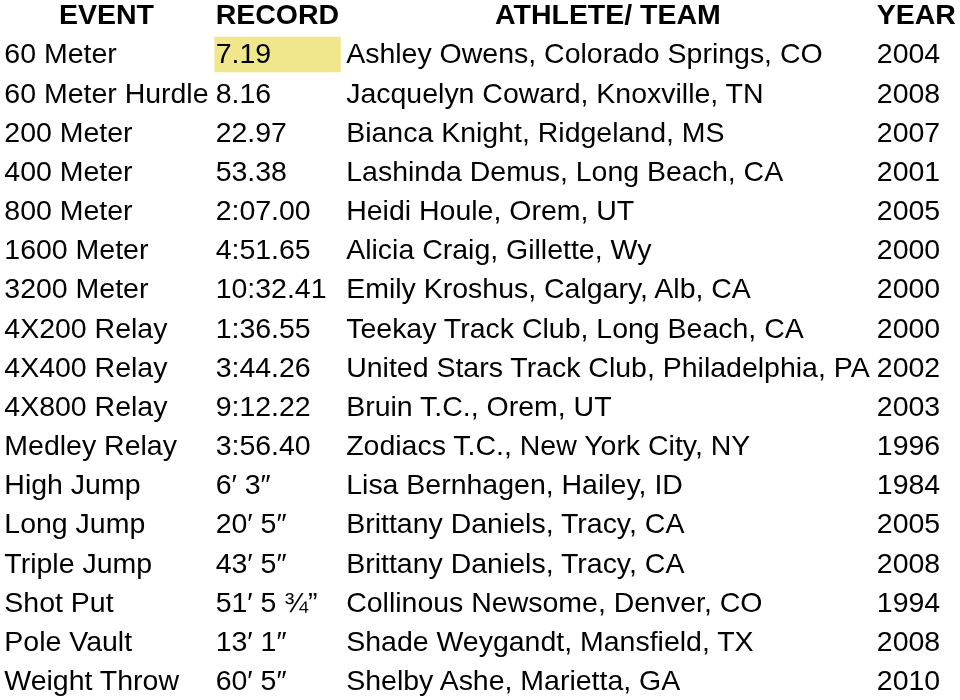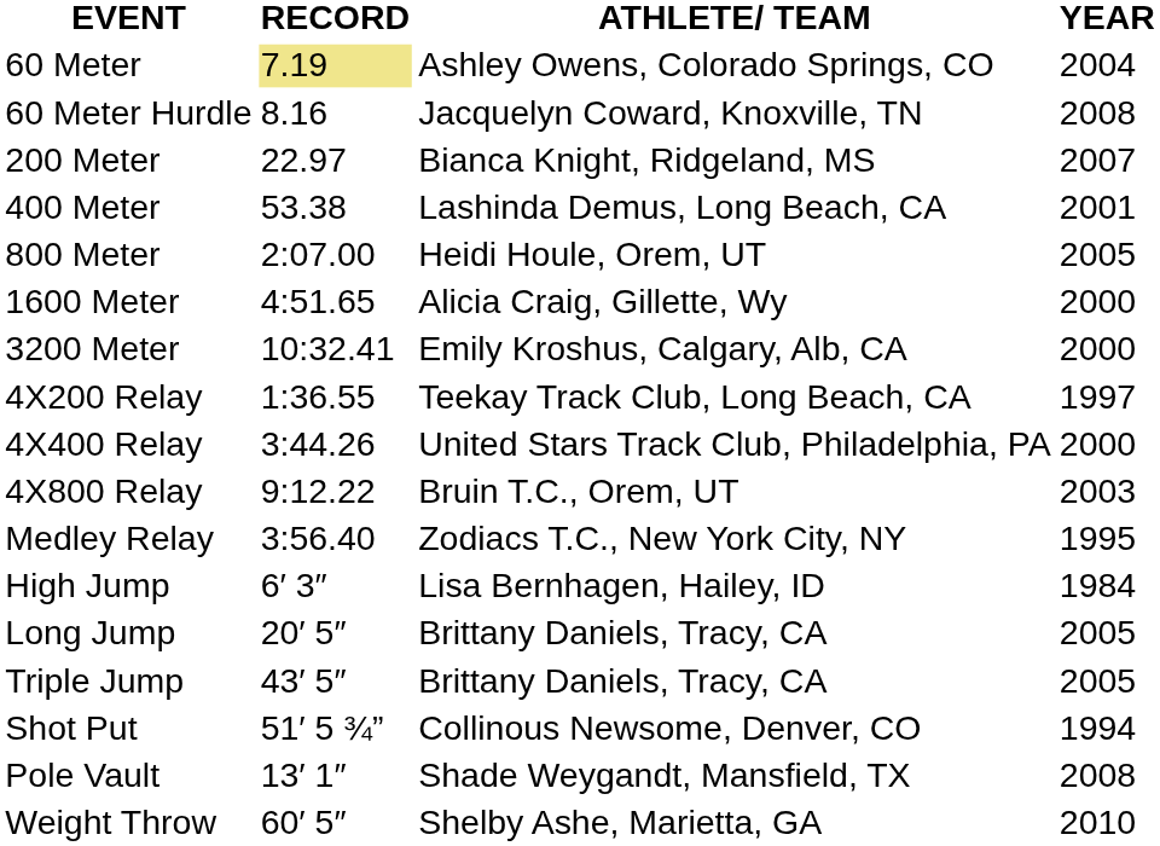4X200 Relay | YEAR: 2000 -> 1997
4X400 Relay | YEAR: 2002 -> 2000
Medley Relay | YEAR: 1996 -> 1995
Triple Jump | YEAR: 2008 -> 2005
